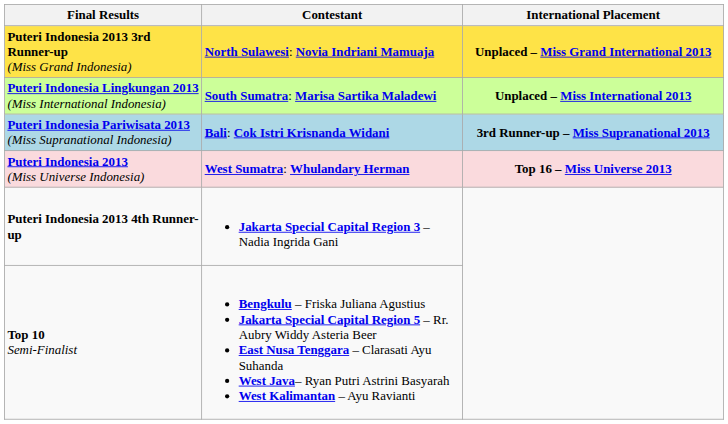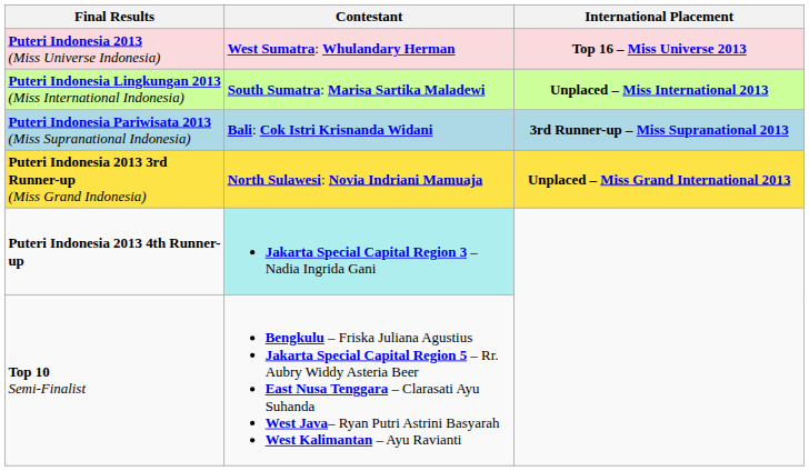rows swapped: Puteri Indonesia 2013 (Miss Universe Indonesia) <-> Puteri Indonesia 2013 3rd Runner-up (Miss Grand Indonesia)
Puteri Indonesia 2013 4th Runner-up | Contestant: no background -> paleturquoise background
